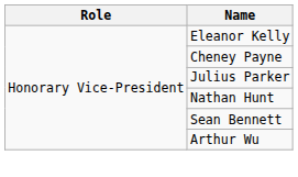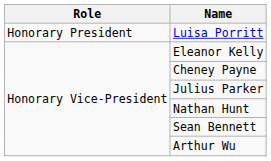+ row: Honorary President | Luisa Porritt
